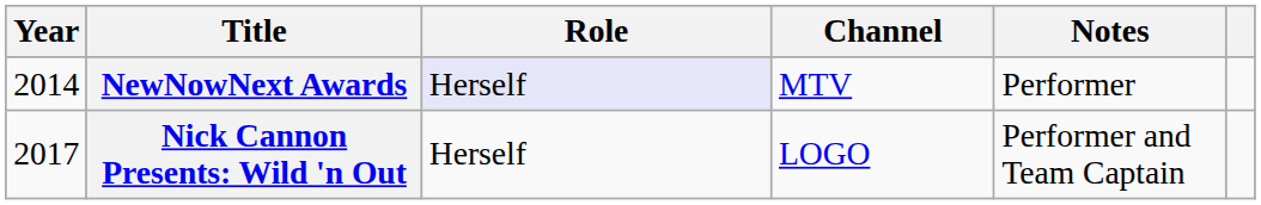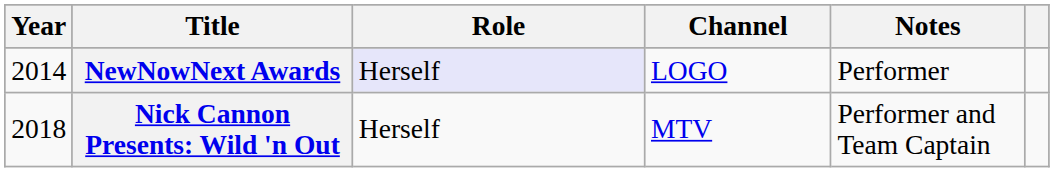NewNowNext Awards | Channel: MTV -> LOGO
Nick Cannon Presents: Wild 'n Out | Year: 2017 -> 2018
Nick Cannon Presents: Wild 'n Out | Channel: LOGO -> MTV
